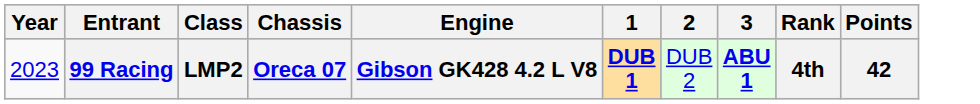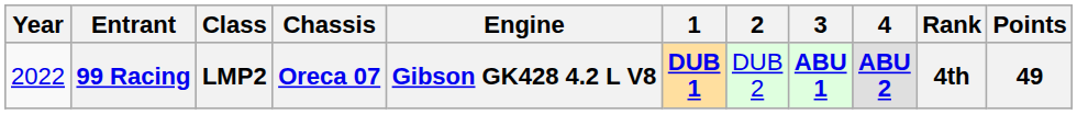+ column: 4 | ABU 2
99 Racing | Year: 2023 -> 2022
99 Racing | Points: 42 -> 49
